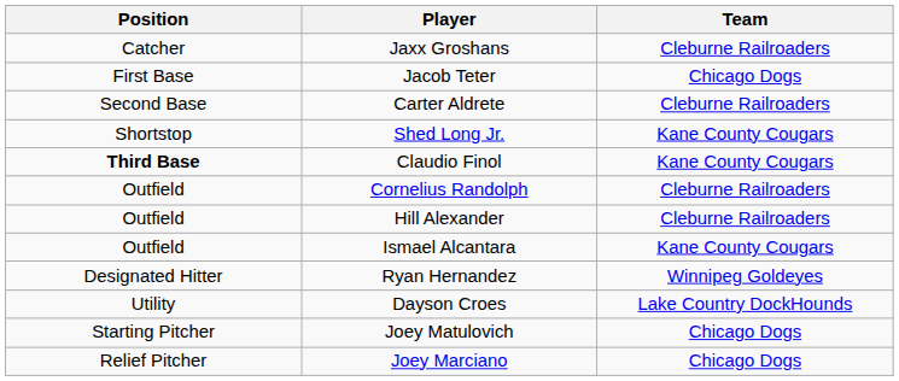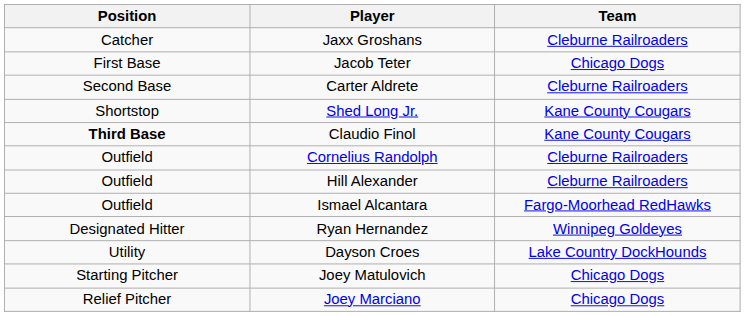Ismael Alcantara | Team: Kane County Cougars -> Fargo-Moorhead RedHawks
